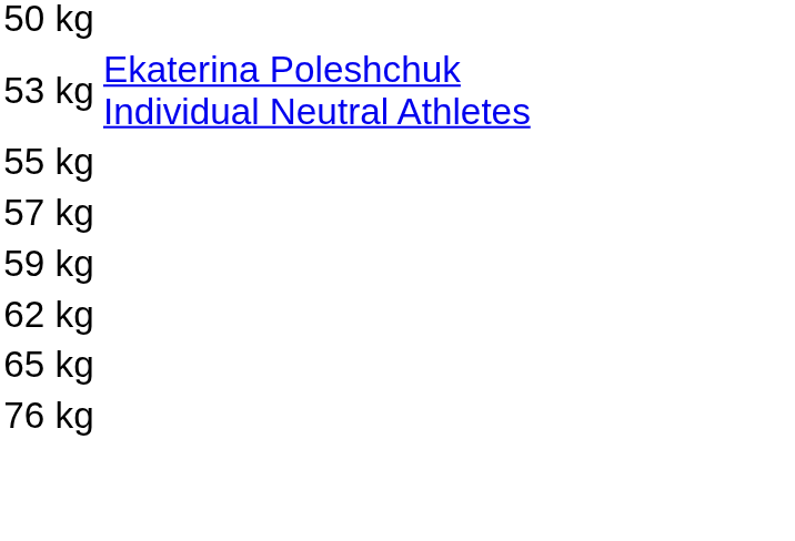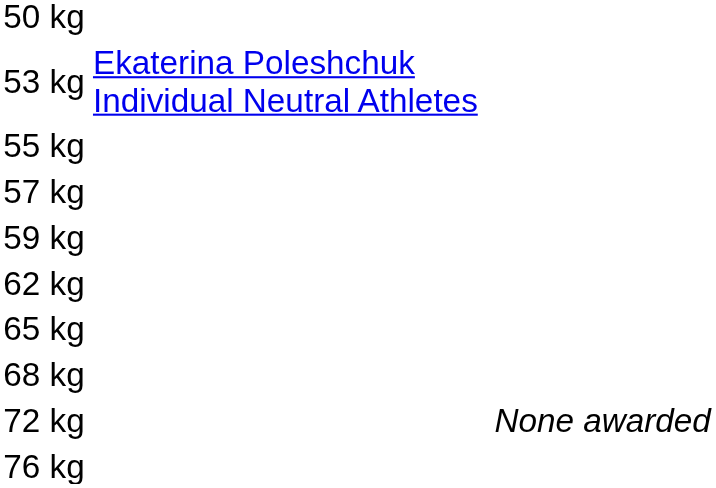+ row: 68 kg
+ row: 72 kg | None awarded
